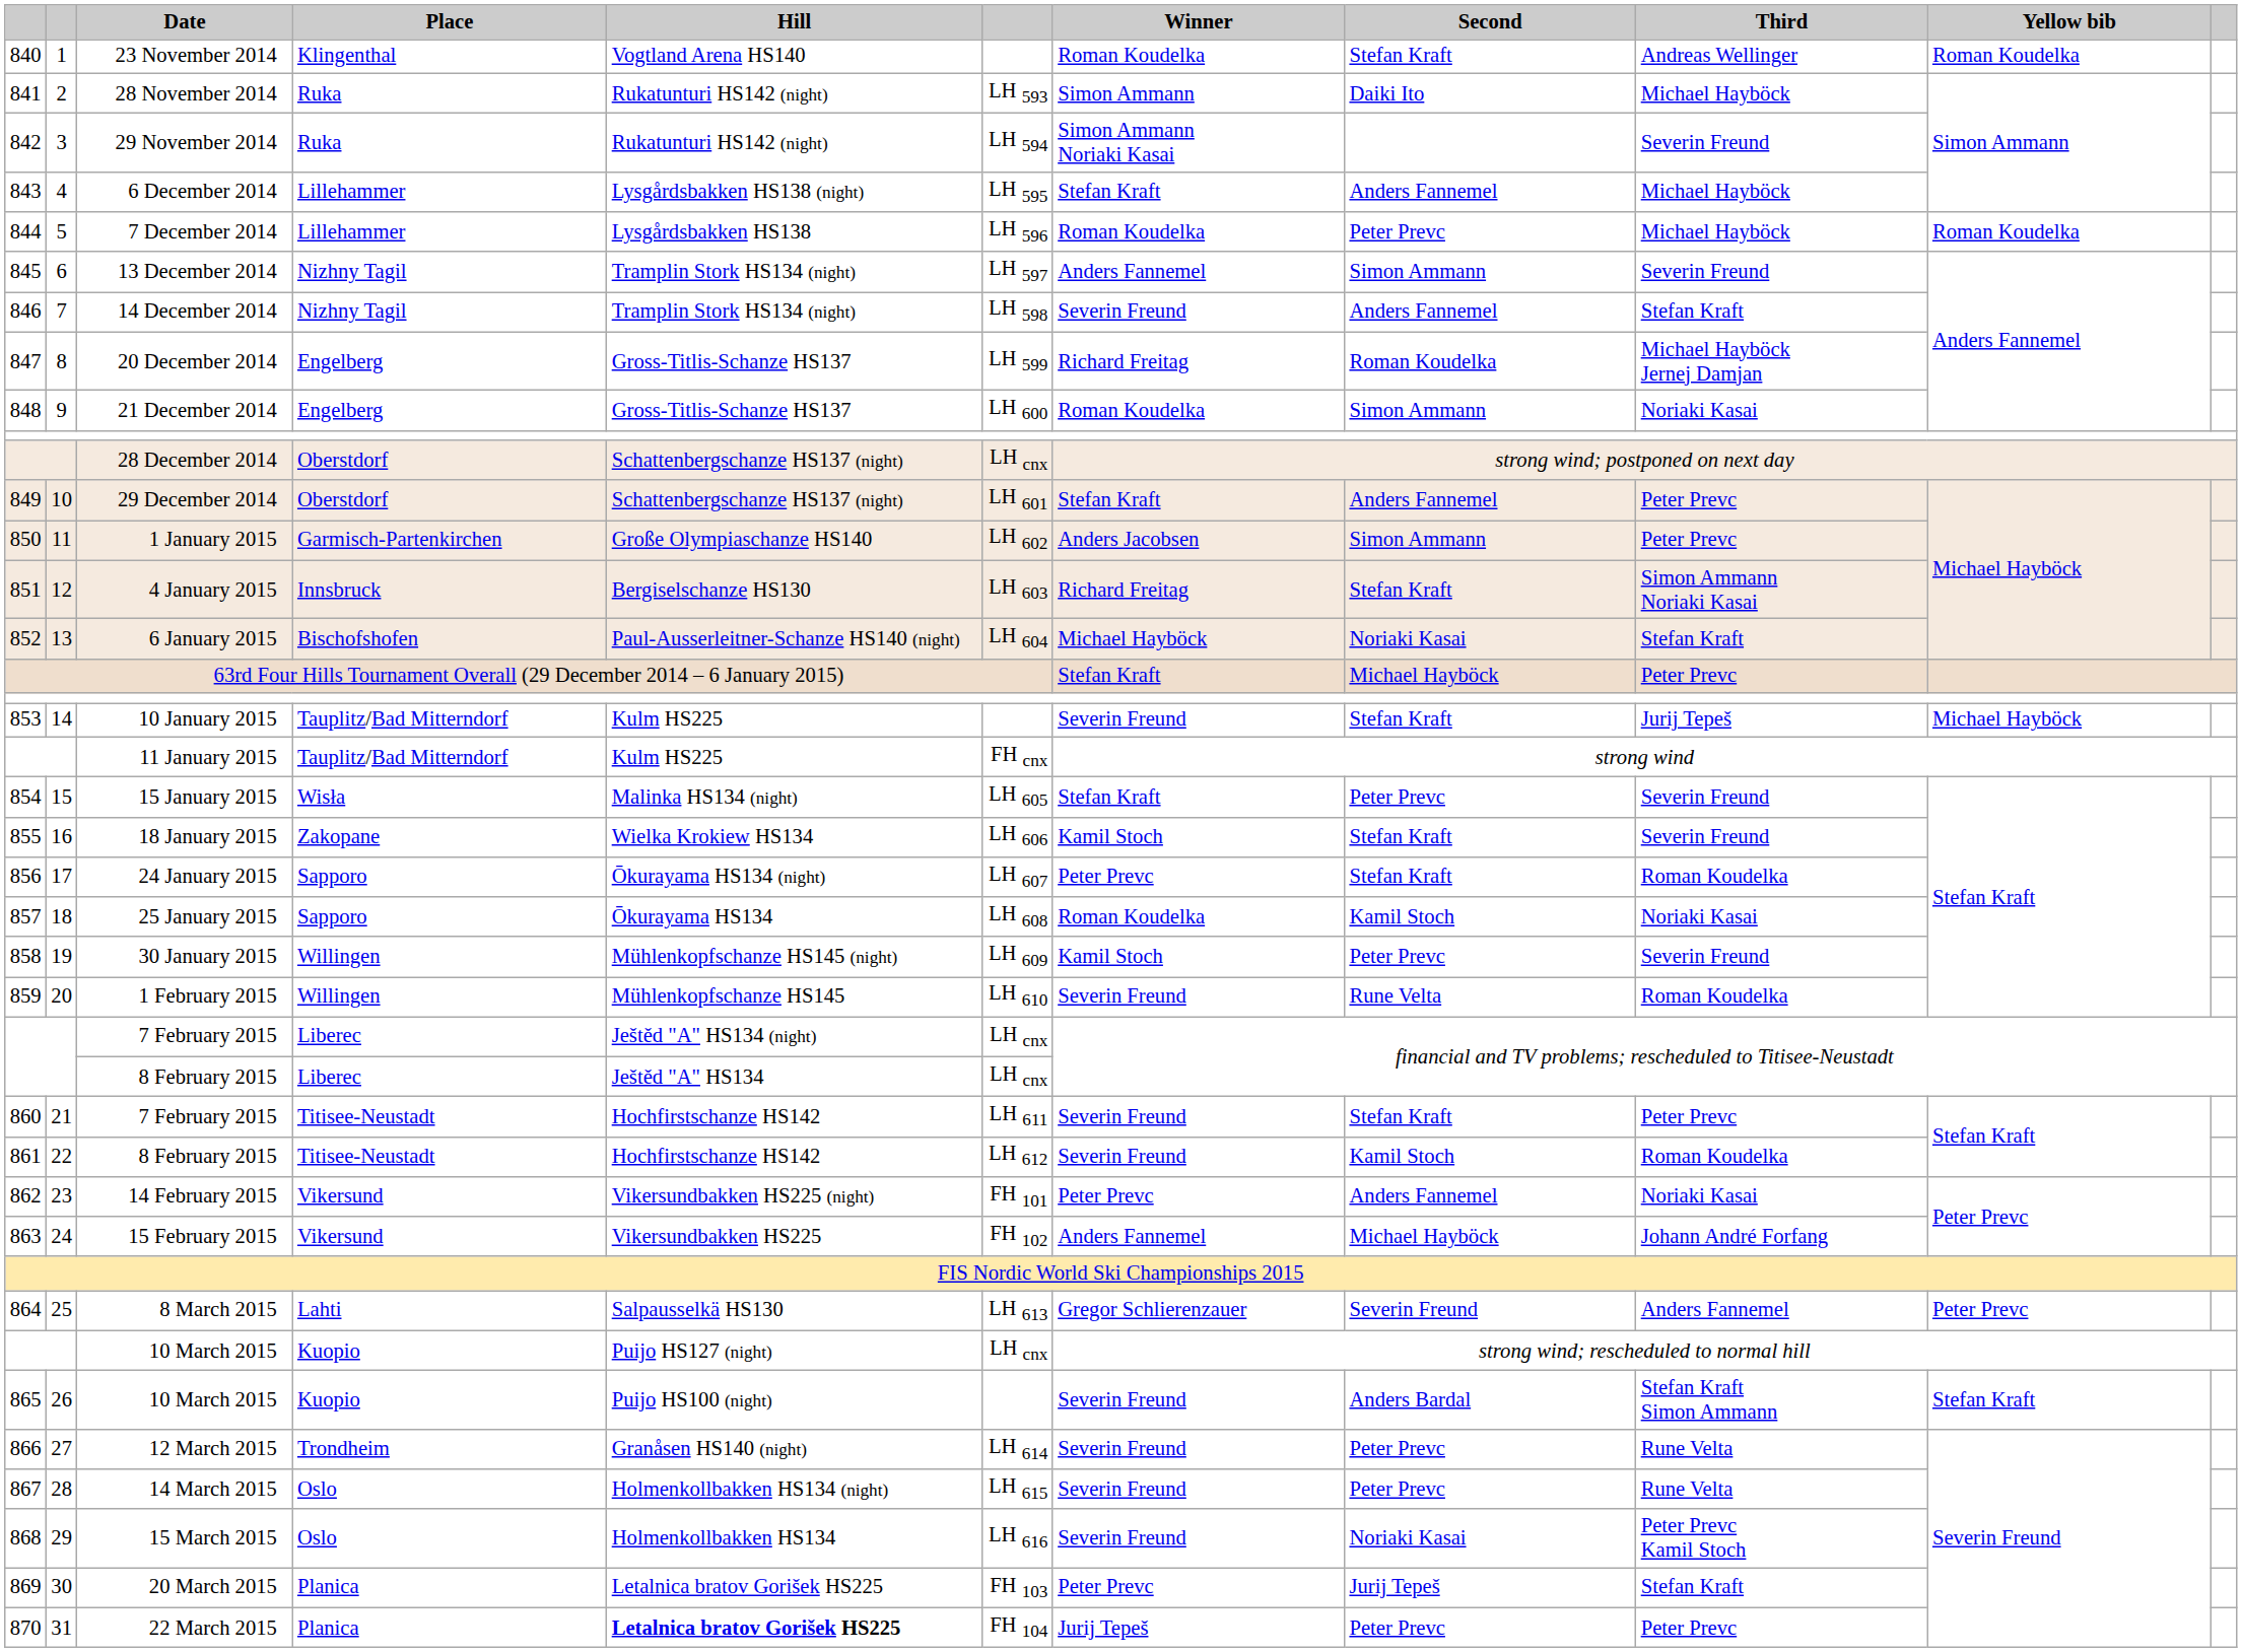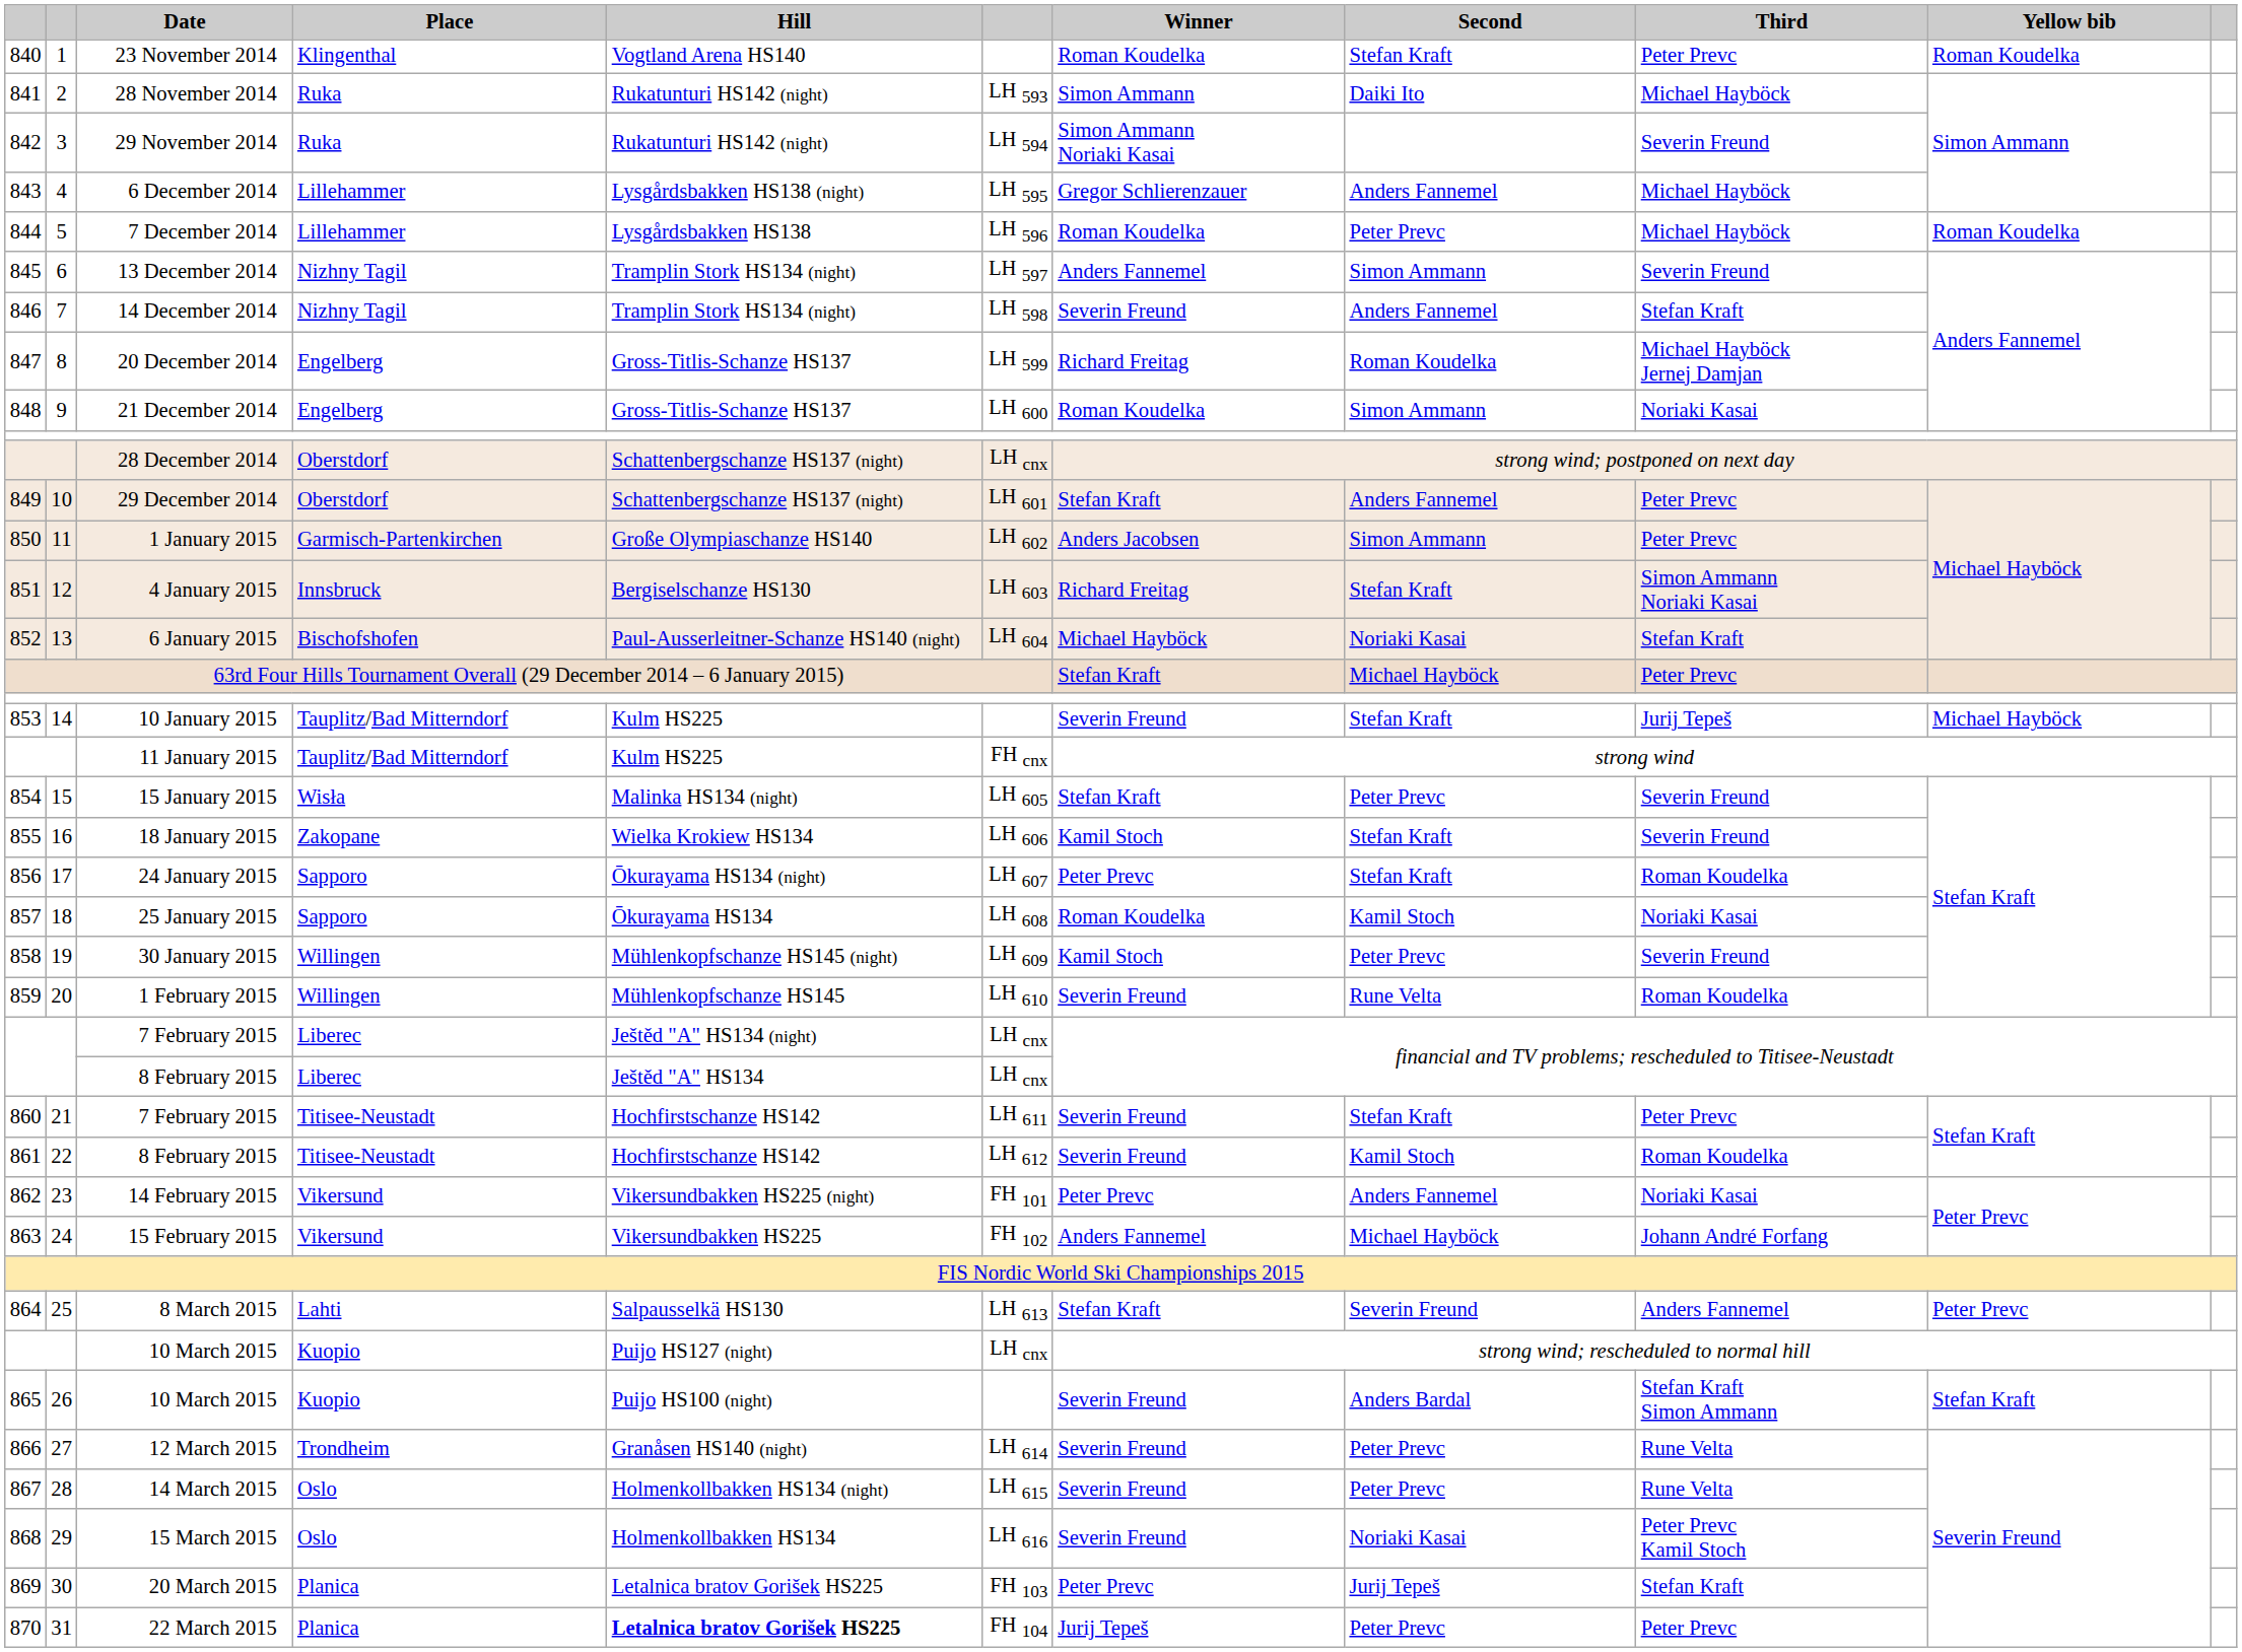23 November 2014 | Third: Andreas Wellinger -> Peter Prevc
6 December 2014 | Winner: Stefan Kraft -> Gregor Schlierenzauer
8 March 2015 | Winner: Gregor Schlierenzauer -> Stefan Kraft
